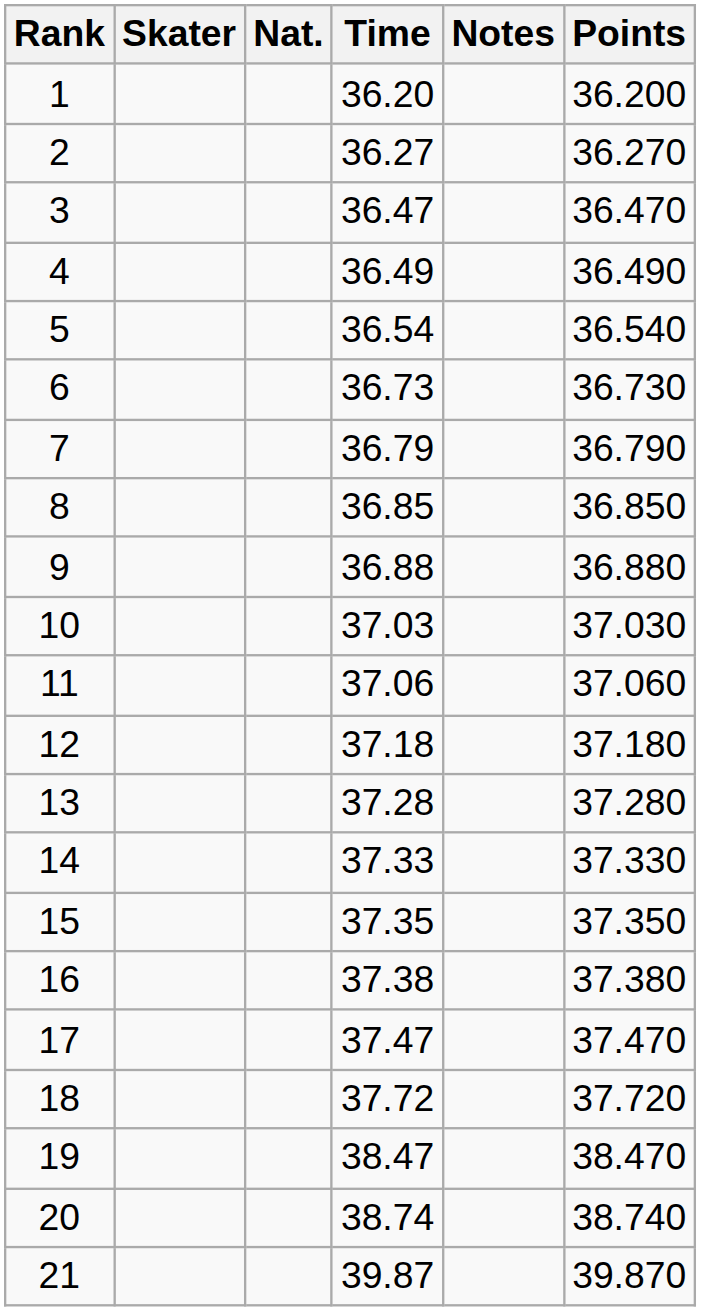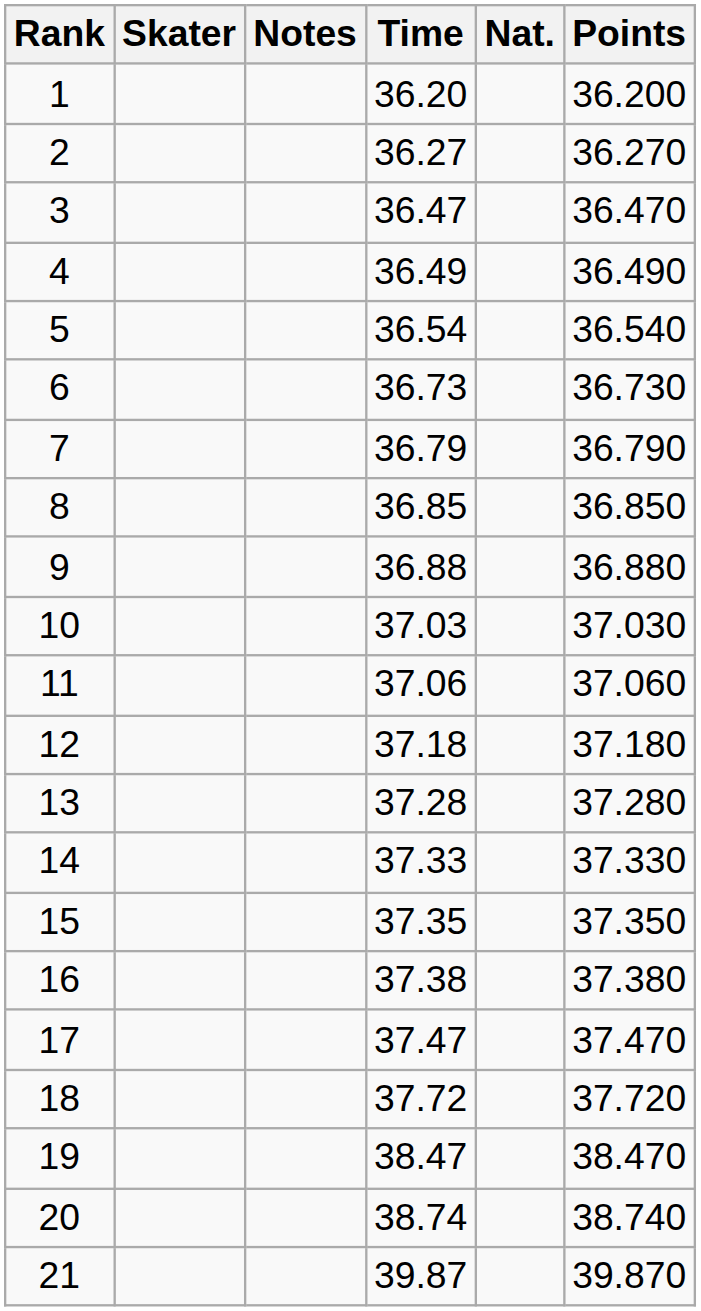columns swapped: Nat. <-> Notes
